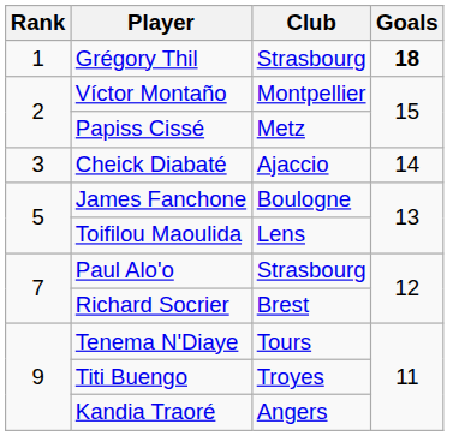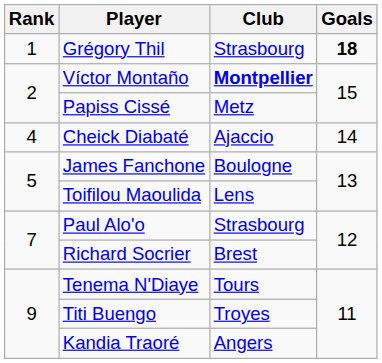Víctor Montaño | Club: normal -> bold
Cheick Diabaté | Rank: 3 -> 4
